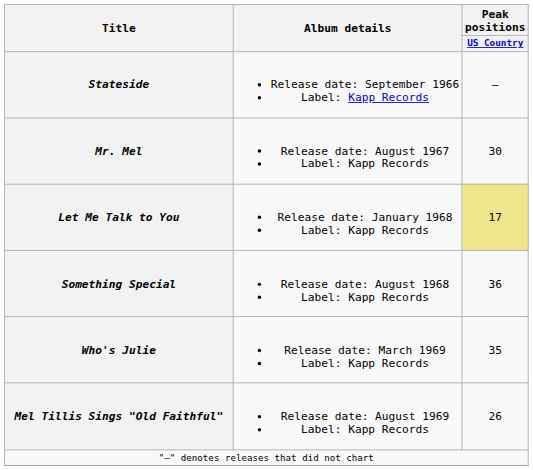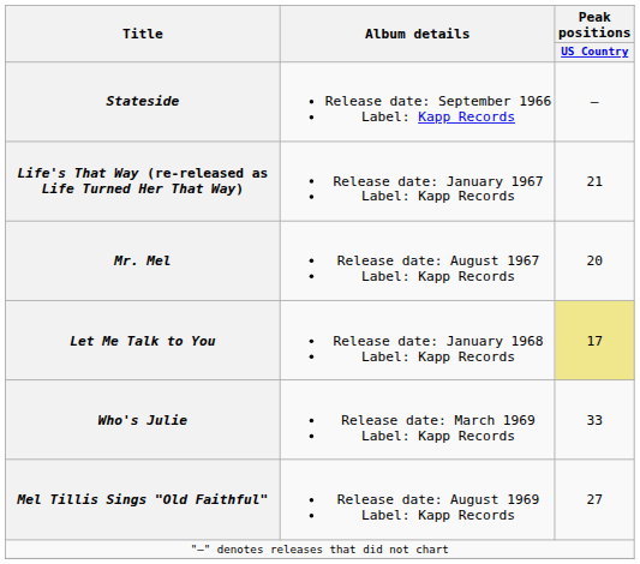+ row: Life's That Way (re-released as Life Turned Her That Way) | Release date: January 1967 Label: Kapp Records | 21
Mr. Mel | Peak positions / US Country: 30 -> 20
- row: Something Special | Release date: August 1968 Label: Kapp Records | 36
Who's Julie | Peak positions / US Country: 35 -> 33
Mel Tillis Sings "Old Faithful" | Peak positions / US Country: 26 -> 27
